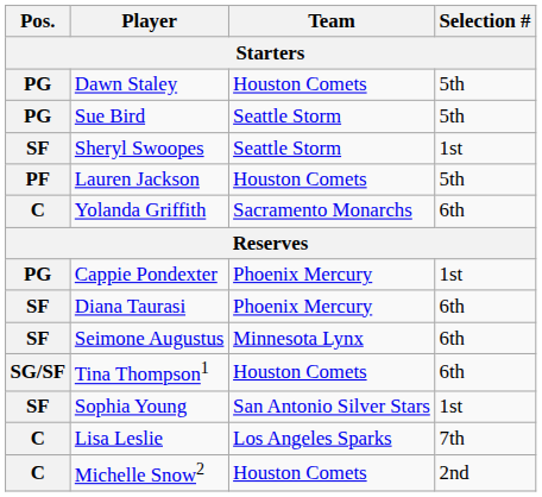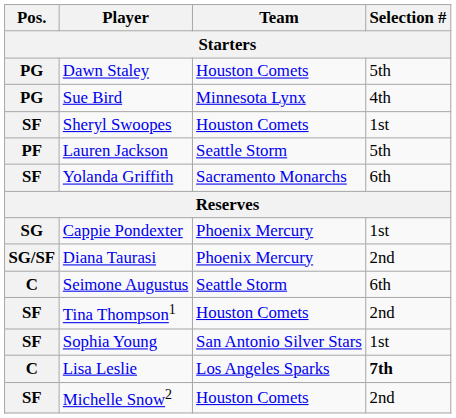Sue Bird | Team: Seattle Storm -> Minnesota Lynx
Sue Bird | Selection #: 5th -> 4th
Sheryl Swoopes | Team: Seattle Storm -> Houston Comets
Lauren Jackson | Team: Houston Comets -> Seattle Storm
Yolanda Griffith | Pos.: C -> SF
Cappie Pondexter | Pos.: PG -> SG
Diana Taurasi | Pos.: SF -> SG/SF
Diana Taurasi | Selection #: 6th -> 2nd
Seimone Augustus | Pos.: SF -> C
Seimone Augustus | Team: Minnesota Lynx -> Seattle Storm
Tina Thompson1 | Pos.: SG/SF -> SF
Tina Thompson1 | Selection #: 6th -> 2nd
Lisa Leslie | Selection #: normal -> bold
Michelle Snow2 | Pos.: C -> SF
